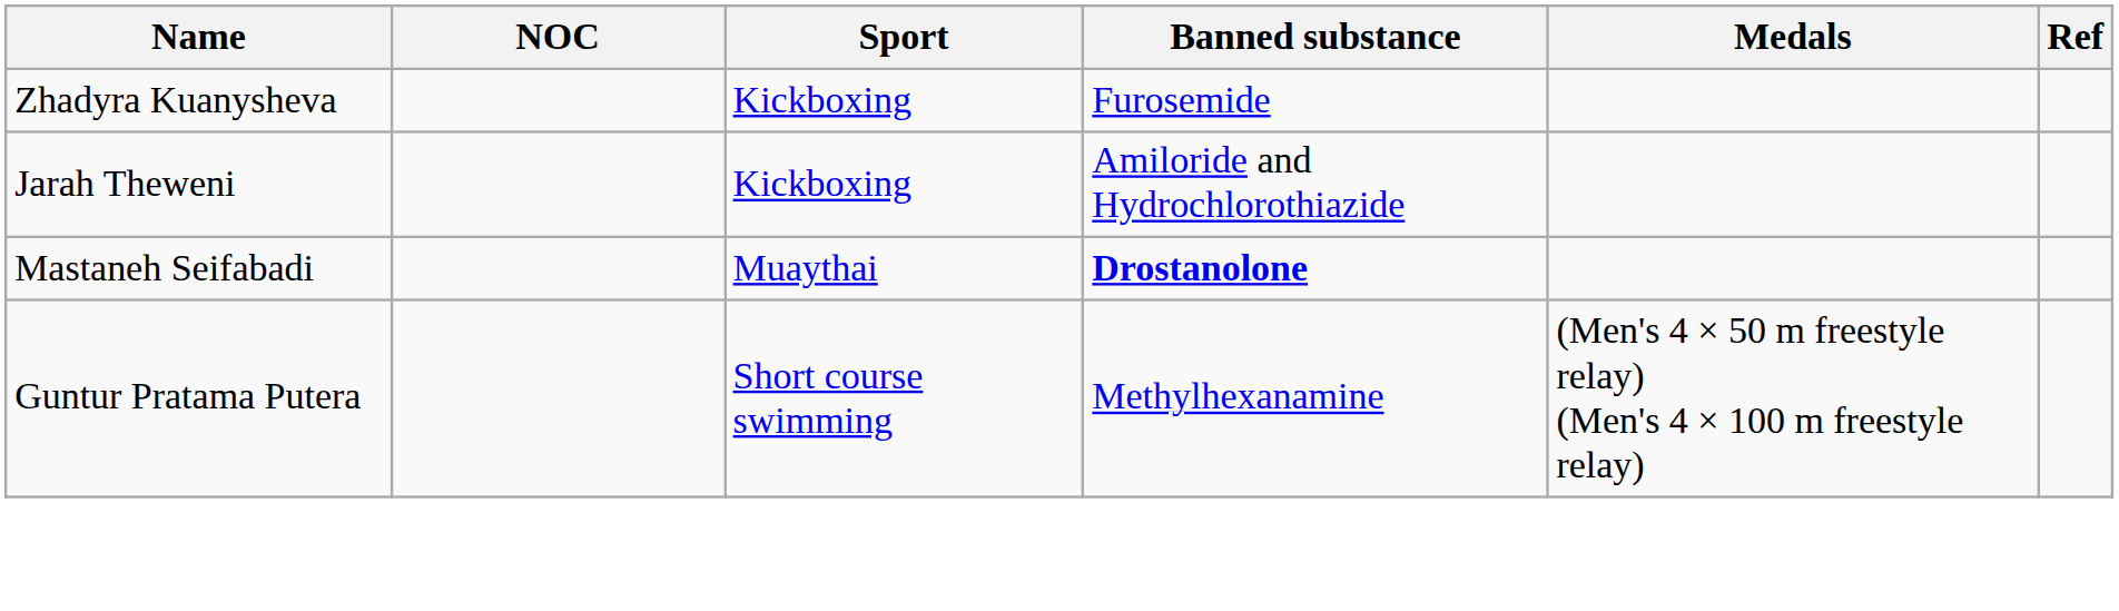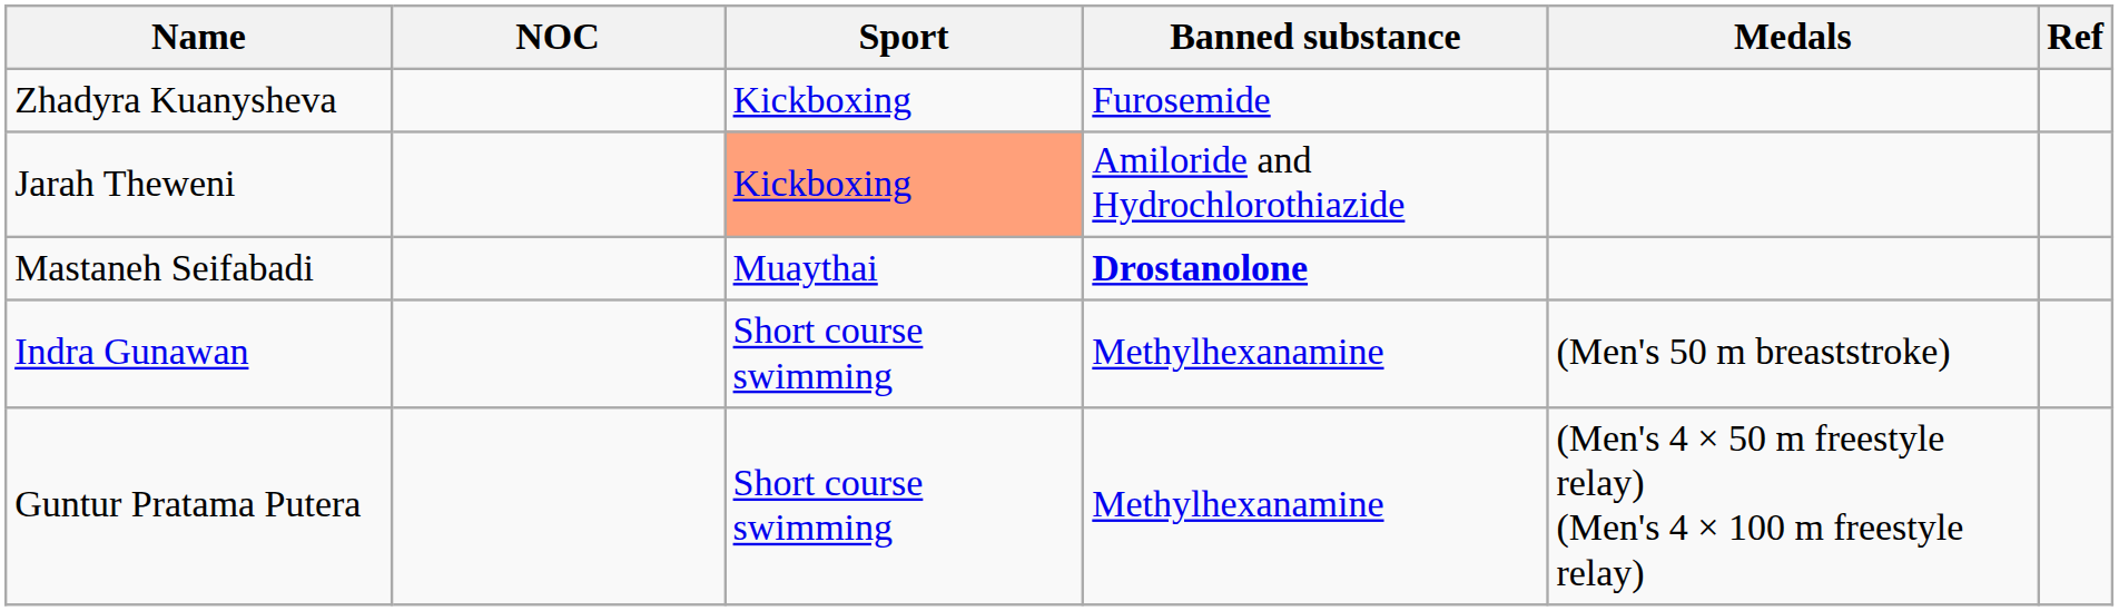Jarah Theweni | Sport: no background -> lightsalmon background
+ row: Indra Gunawan | Short course swimming | Methylhexanamine | (Men's 50 m breaststroke)
